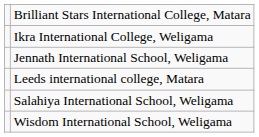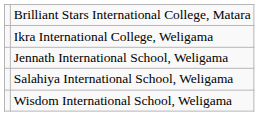- row: Leeds international college, Matara
